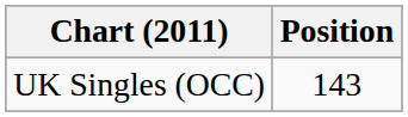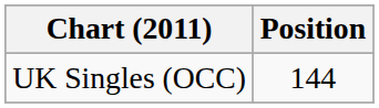UK Singles (OCC) | Position: 143 -> 144
